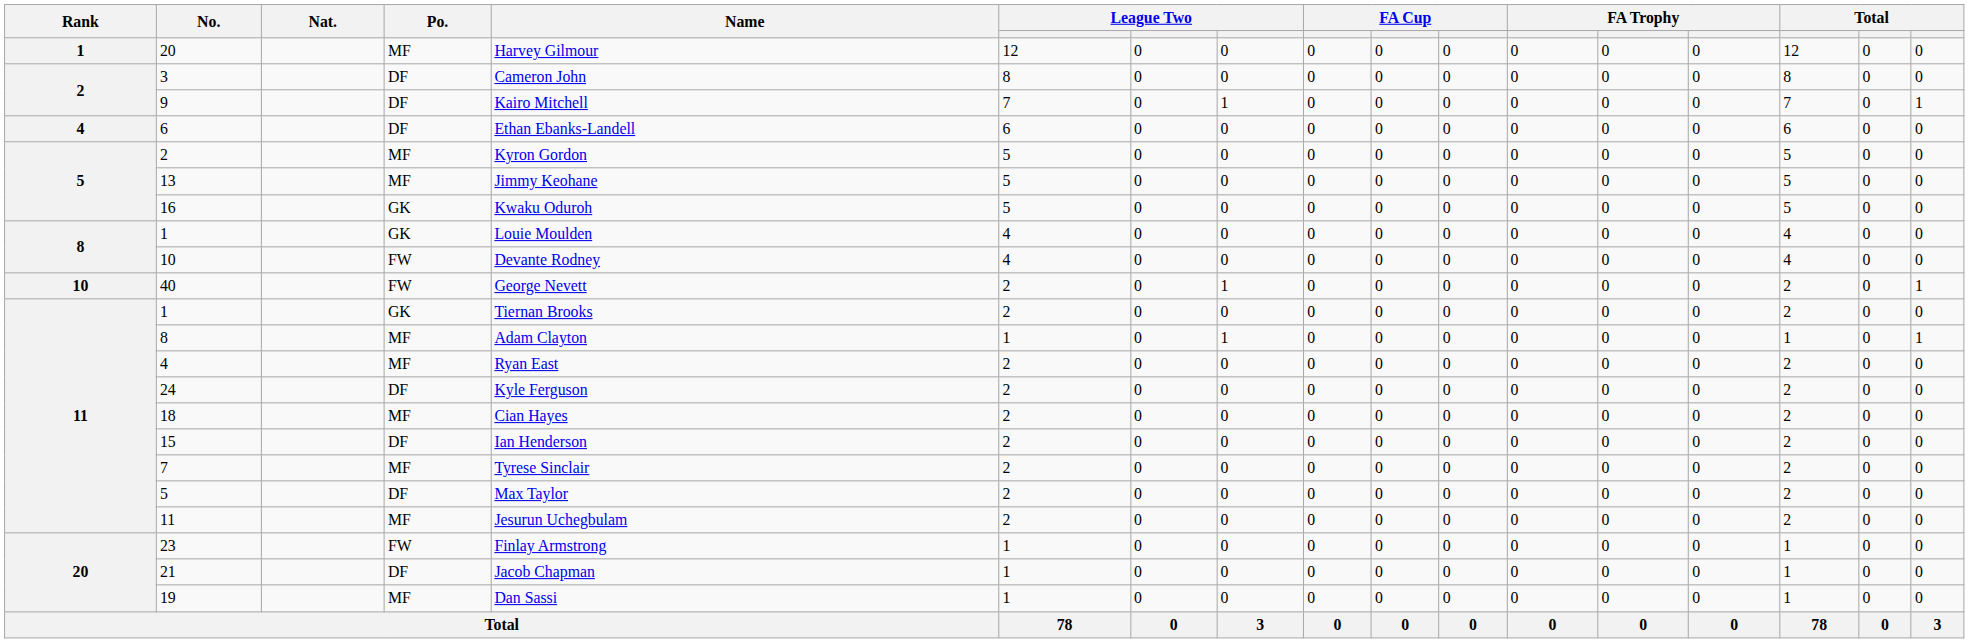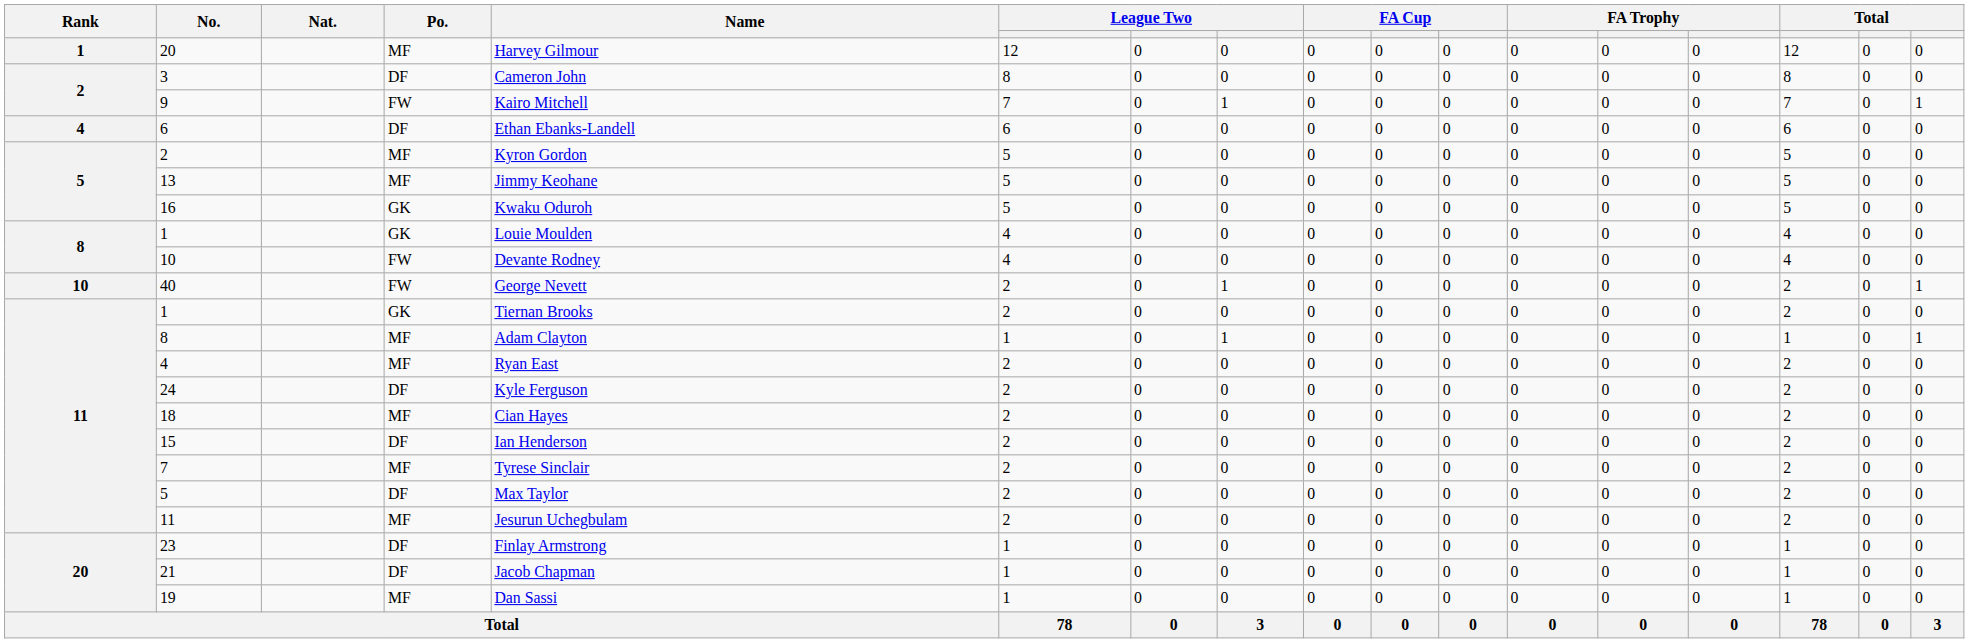9 | Po.: DF -> FW
23 | Po.: FW -> DF
